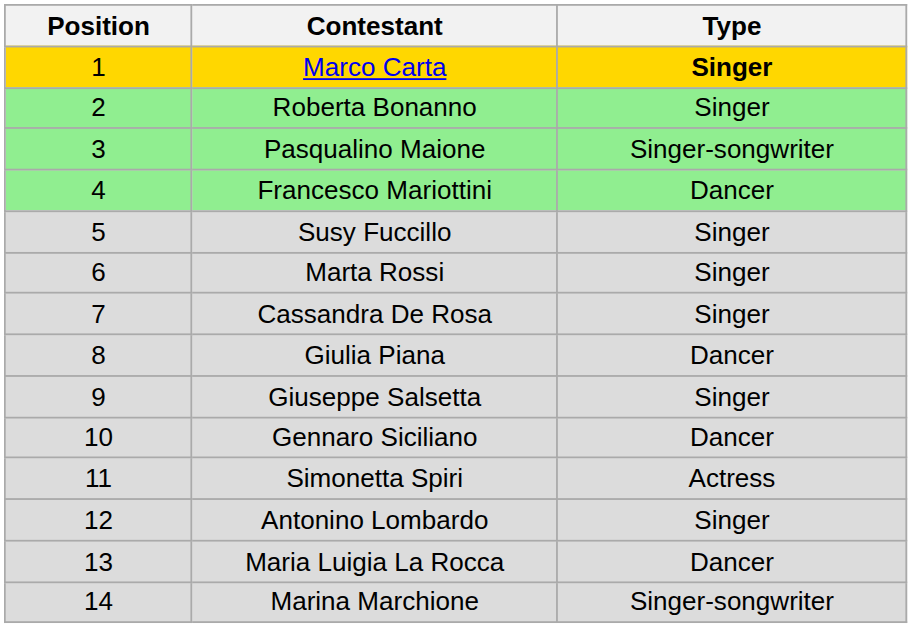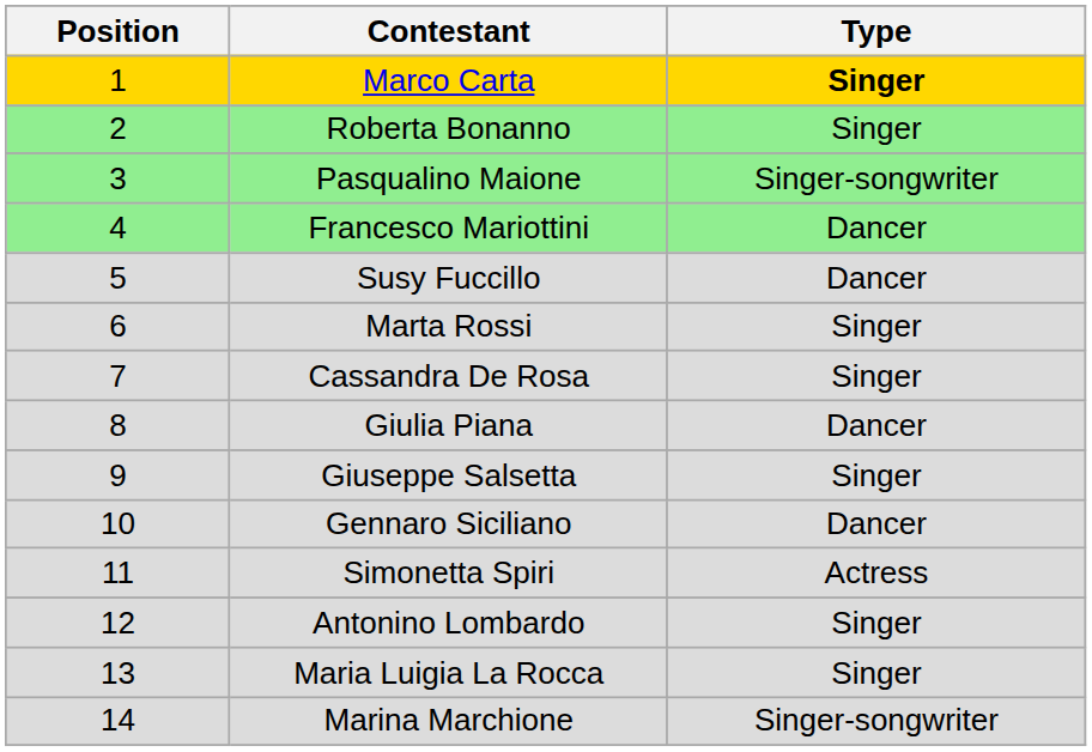Susy Fuccillo | Type: Singer -> Dancer
Maria Luigia La Rocca | Type: Dancer -> Singer
